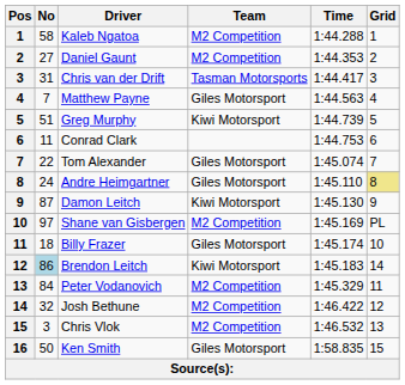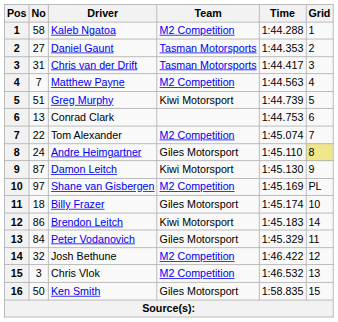Daniel Gaunt | Team: M2 Competition -> Tasman Motorsports
Matthew Payne | Team: Giles Motorsport -> M2 Competition
Conrad Clark | No: 11 -> 13
Tom Alexander | Team: Giles Motorsport -> M2 Competition
Brendon Leitch | No: lightblue background -> no background
Peter Vodanovich | Team: M2 Competition -> Giles Motorsport
